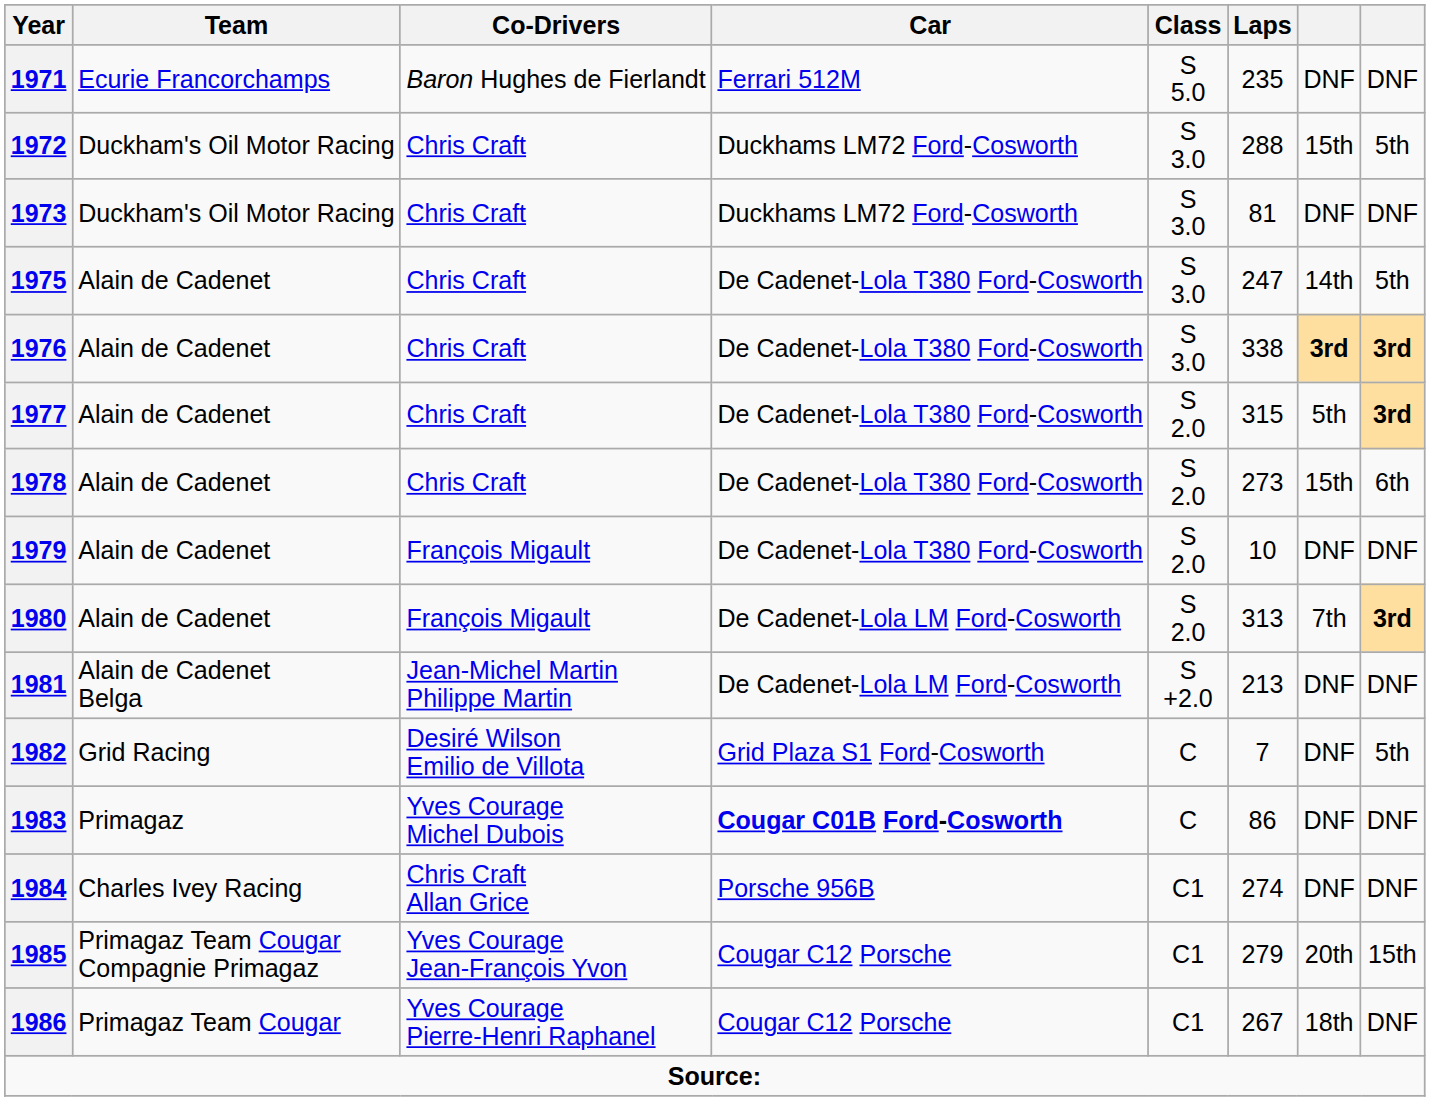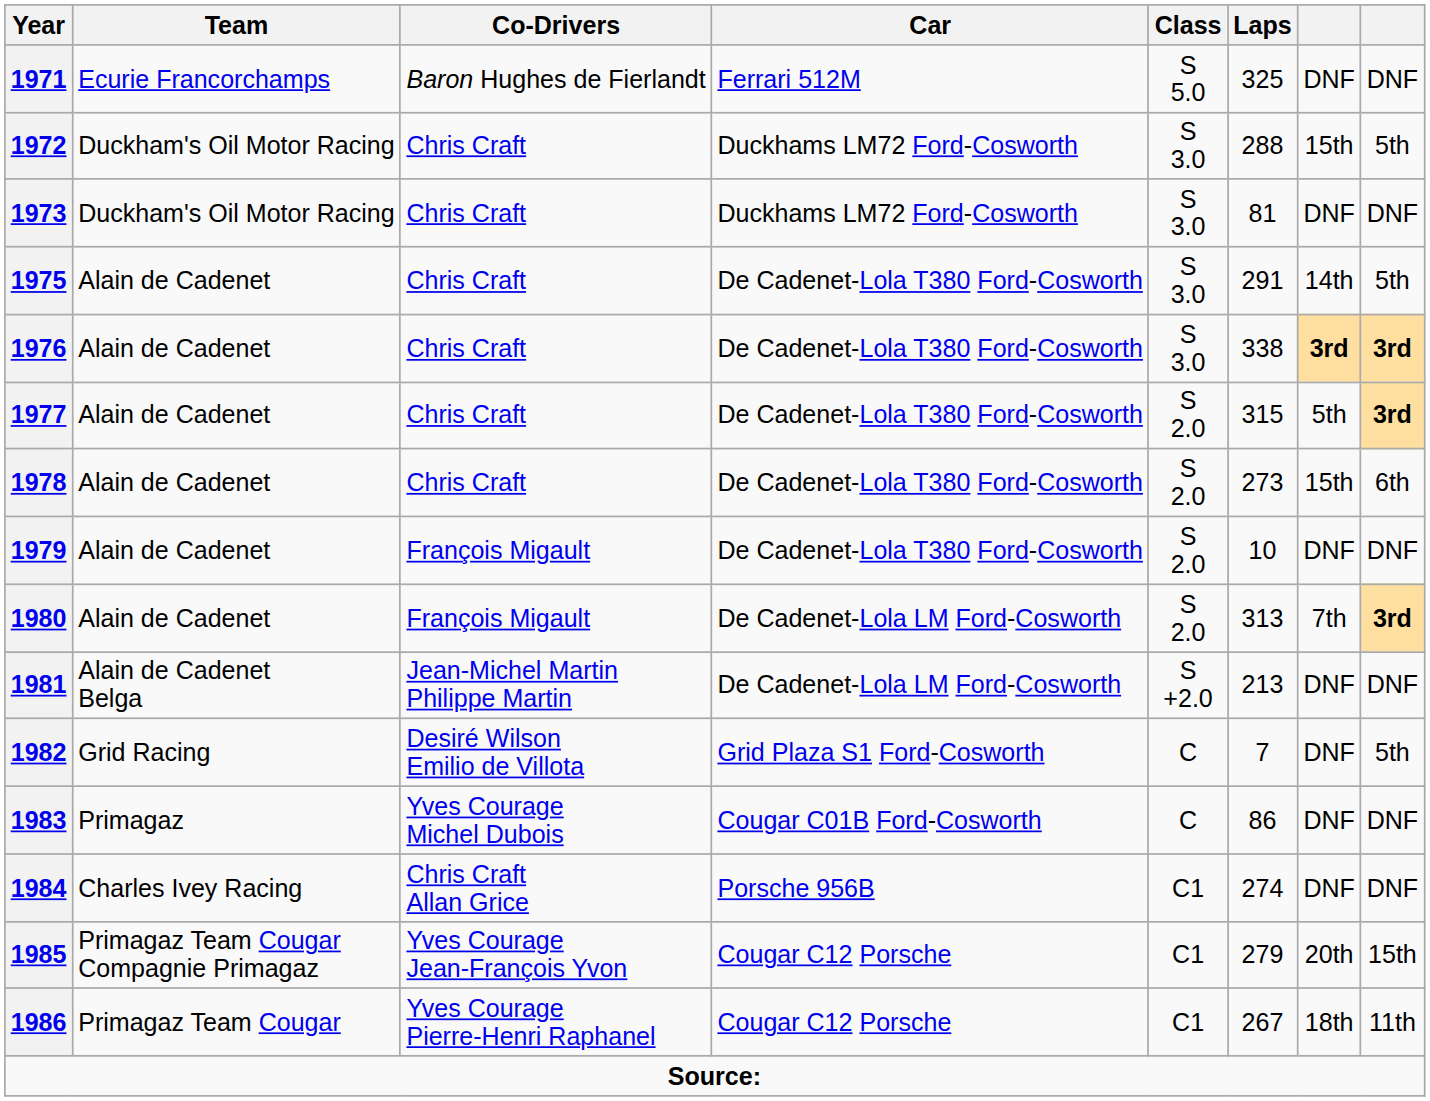1971 | Laps: 235 -> 325
1975 | Laps: 247 -> 291
1983 | Car: bold -> normal
1986 | column 8: DNF -> 11th
